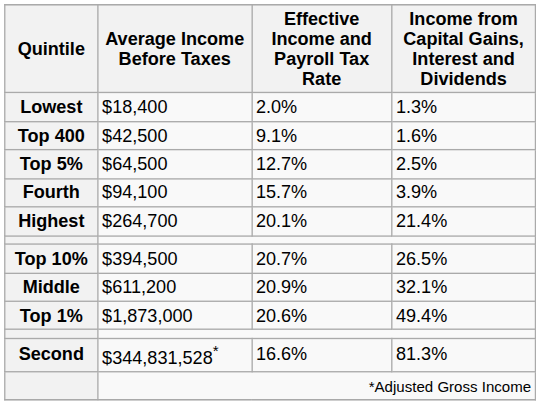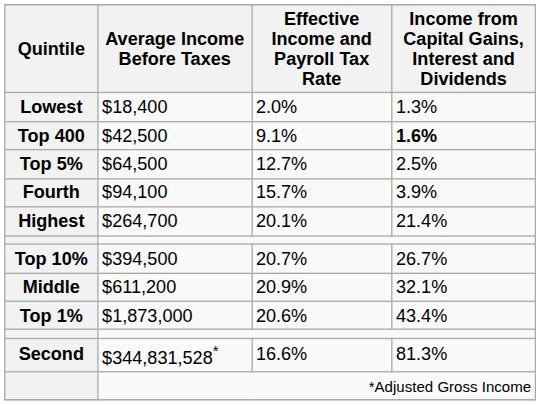$42,500 | Income from Capital Gains, Interest and Dividends: normal -> bold
$394,500 | Income from Capital Gains, Interest and Dividends: 26.5% -> 26.7%
$1,873,000 | Income from Capital Gains, Interest and Dividends: 49.4% -> 43.4%
